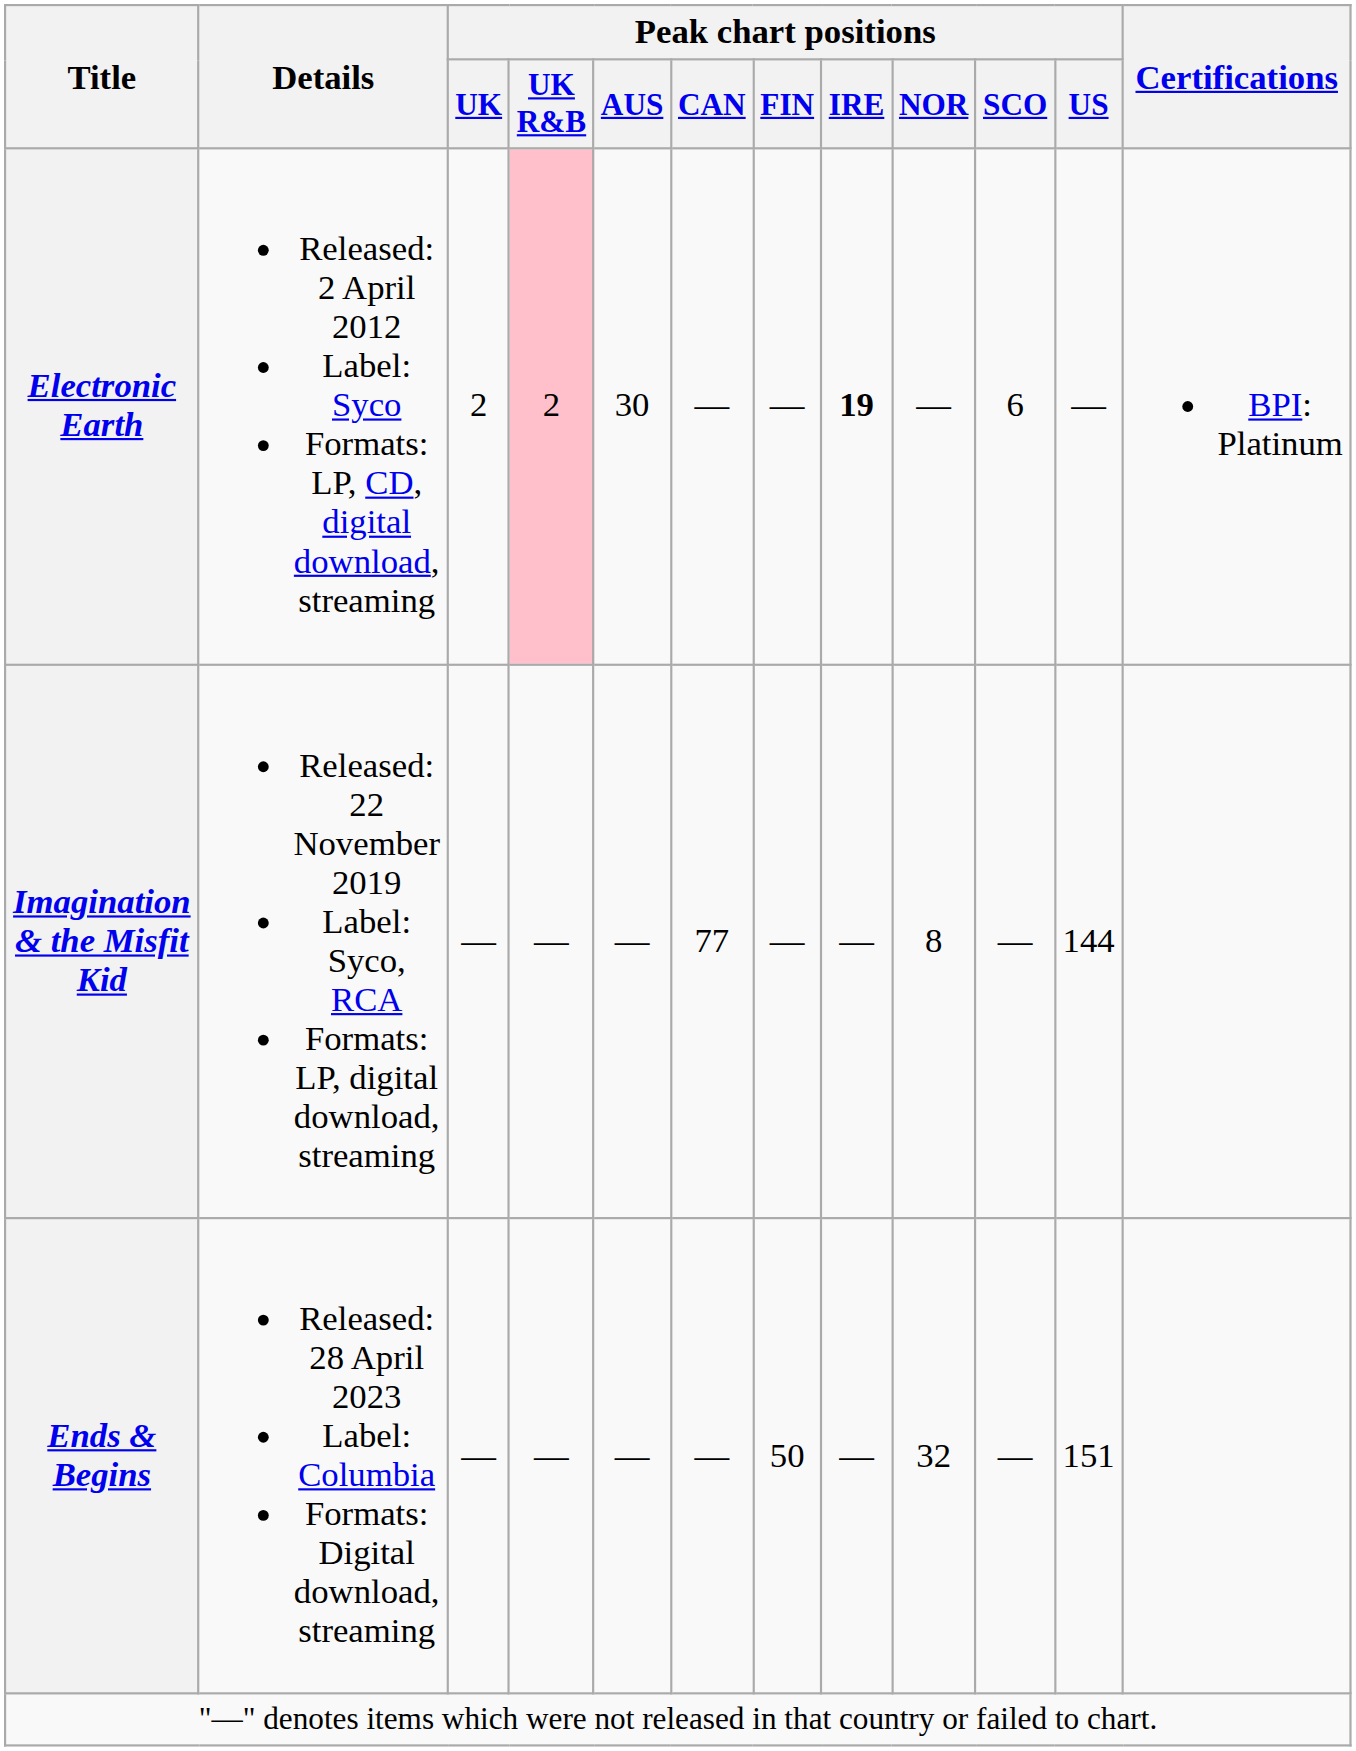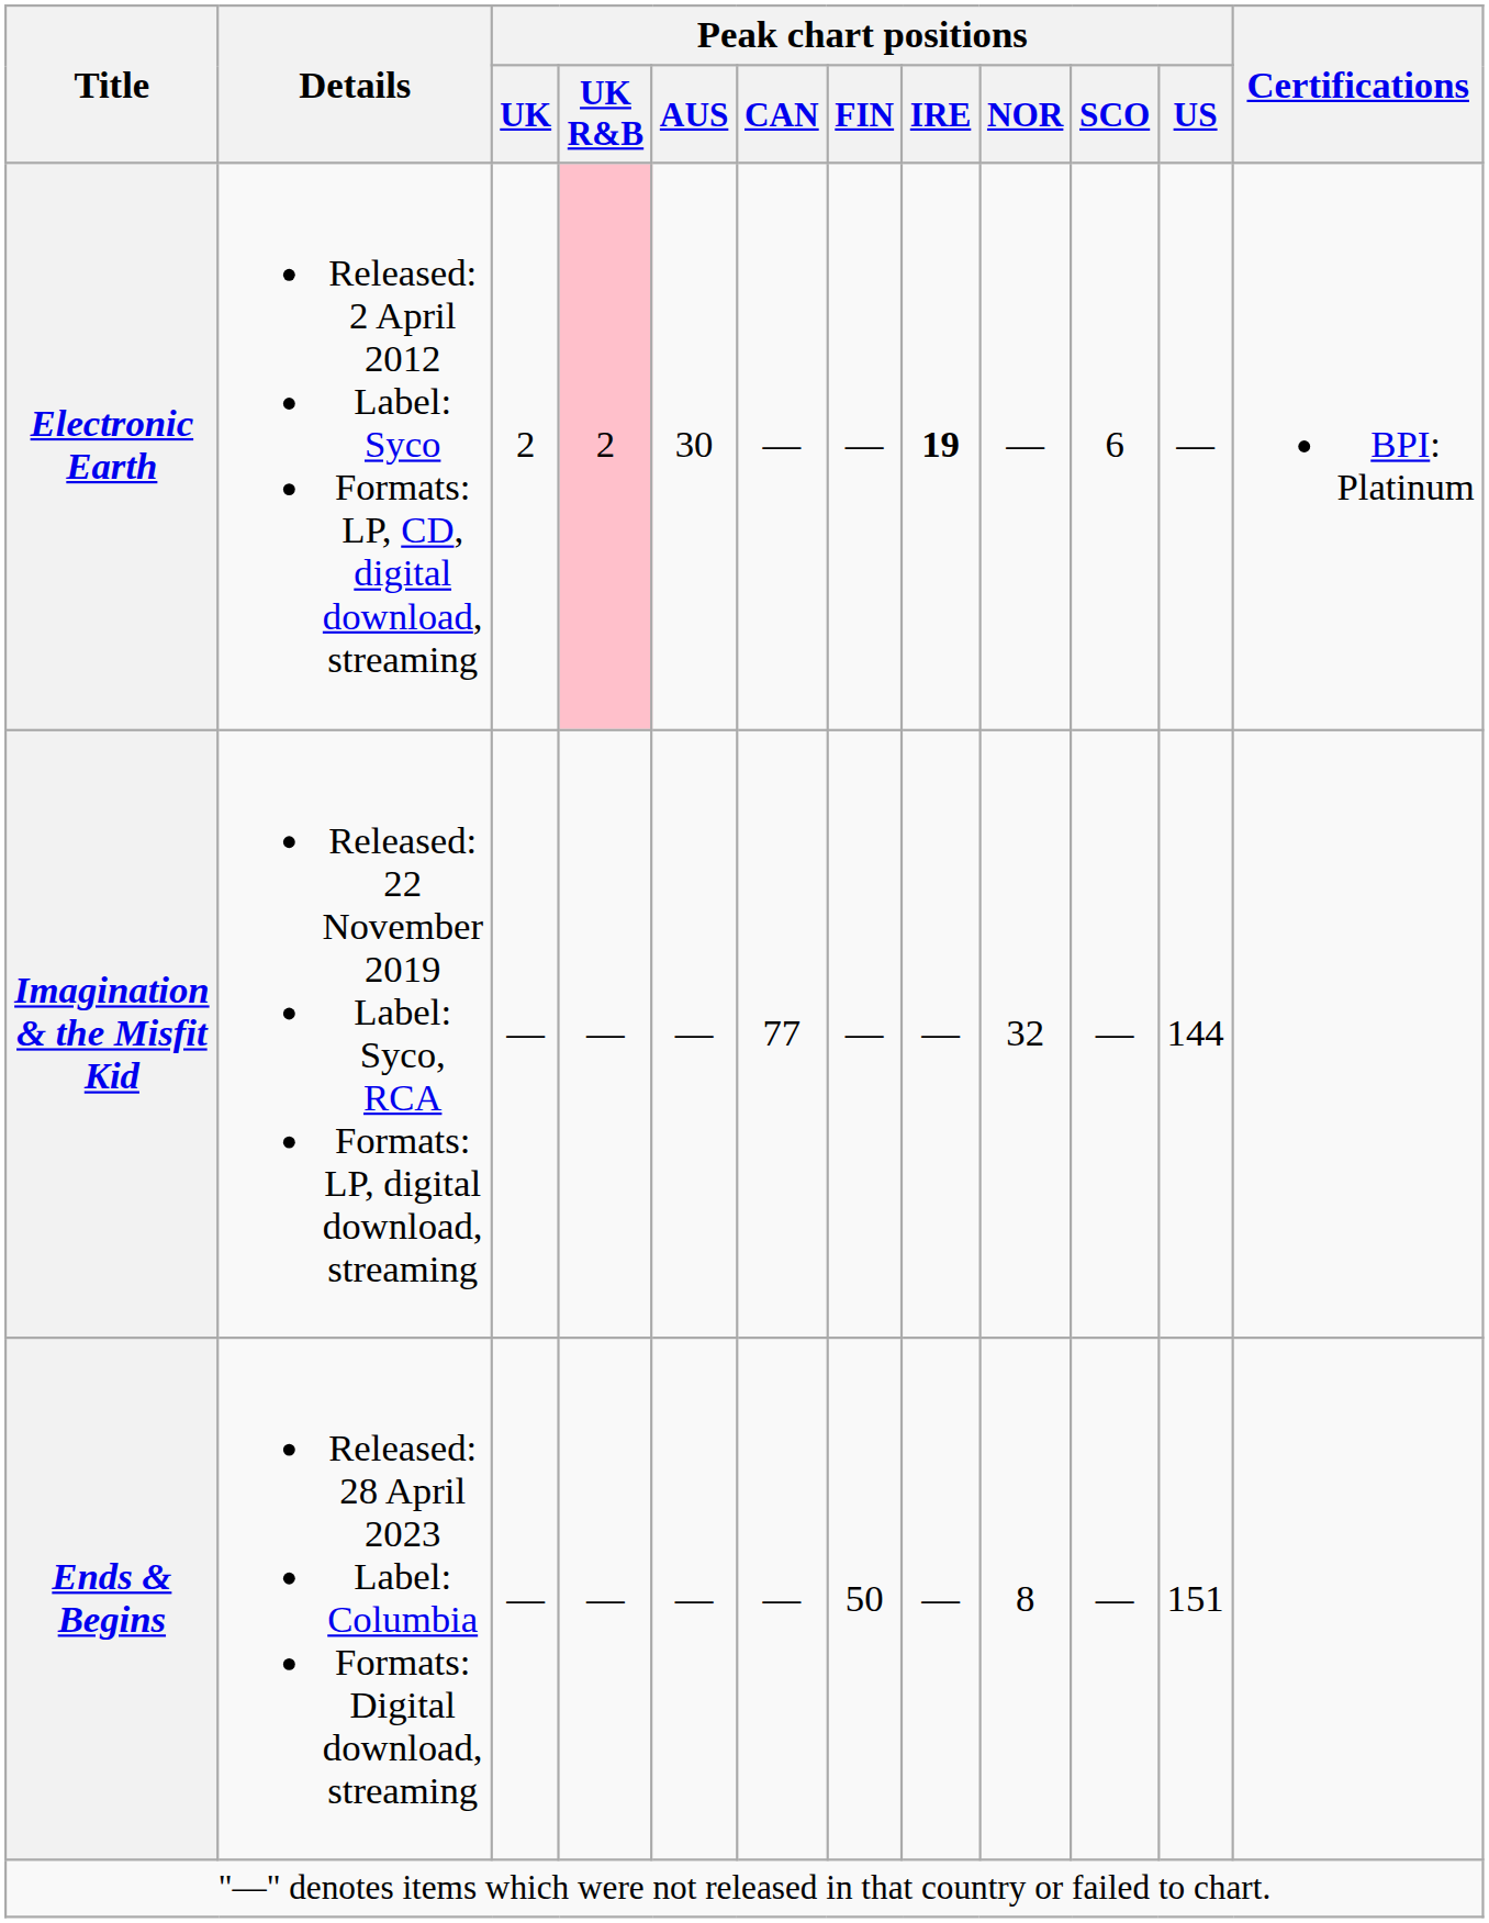Imagination & the Misfit Kid | Peak chart positions / NOR: 8 -> 32
Ends & Begins | Peak chart positions / NOR: 32 -> 8
